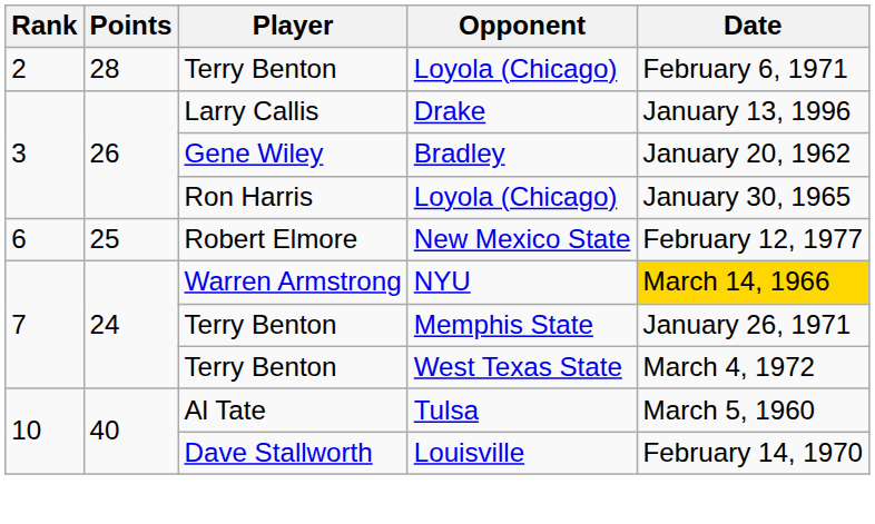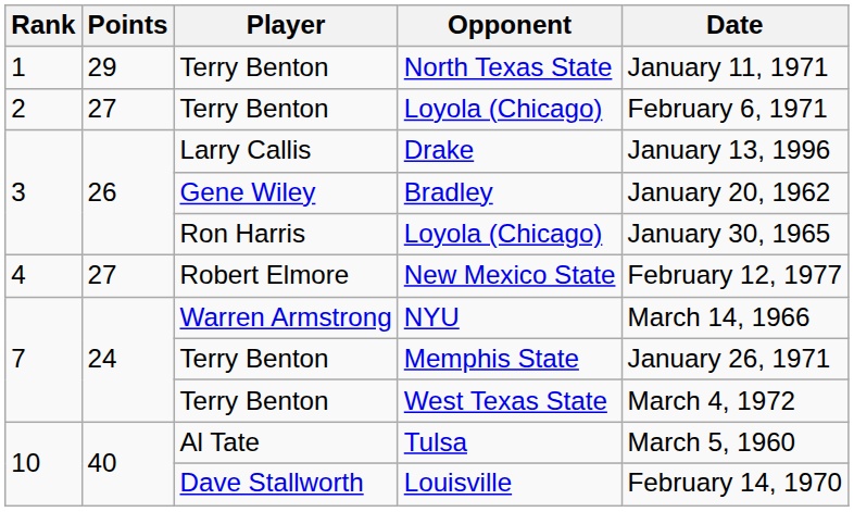+ row: 1 | 29 | Terry Benton | North Texas State | January 11, 1971
Terry Benton / Loyola (Chicago) | Points: 28 -> 27
New Mexico State | Rank: 6 -> 4
New Mexico State | Points: 25 -> 27
NYU | Date: gold background -> no background
